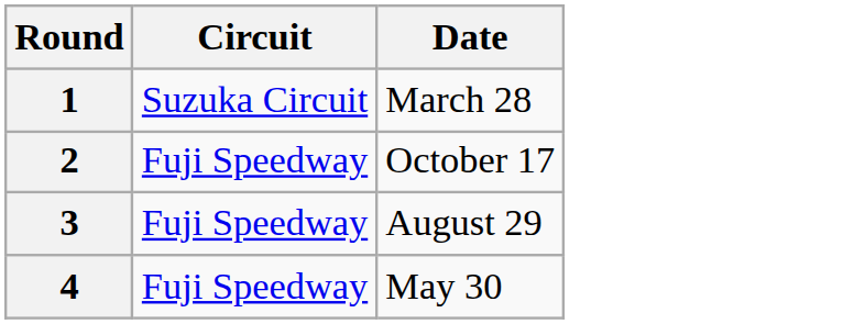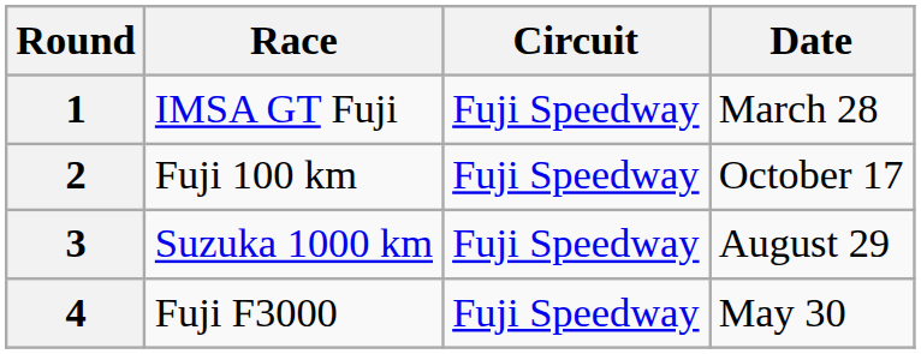+ column: Race | IMSA GT Fuji | Fuji 100 km | Suzuka 1000 km | Fuji F3000
1 | Circuit: Suzuka Circuit -> Fuji Speedway
